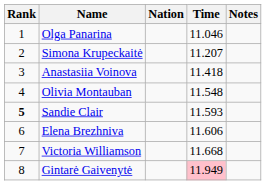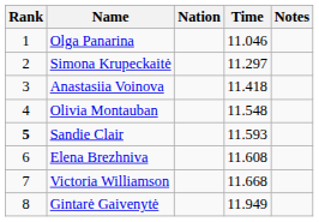Simona Krupeckaitė | Time: 11.207 -> 11.297
Elena Brezhniva | Time: 11.606 -> 11.608
Gintarė Gaivenytė | Time: pink background -> no background
